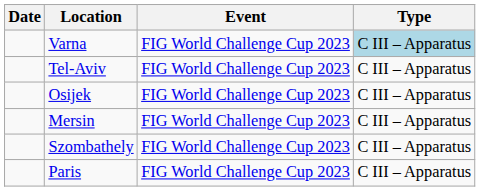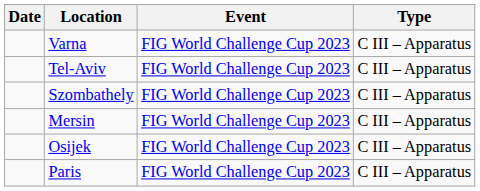Varna | Type: lightblue background -> no background
rows swapped: Osijek <-> Szombathely
